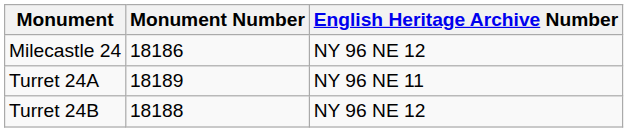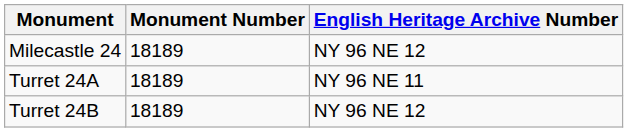Milecastle 24 | Monument Number: 18186 -> 18189
Turret 24B | Monument Number: 18188 -> 18189
